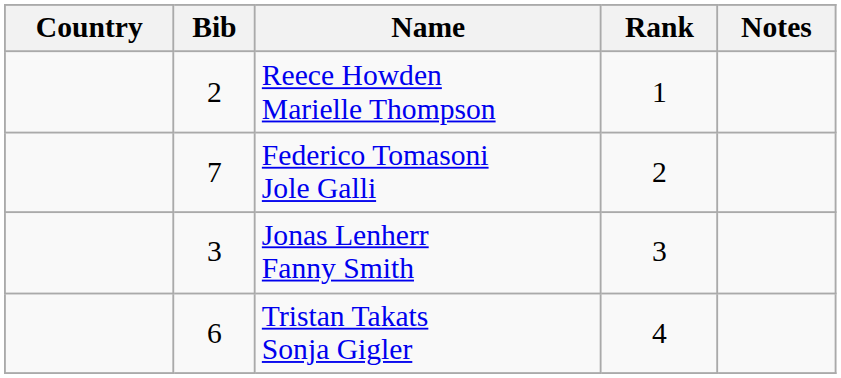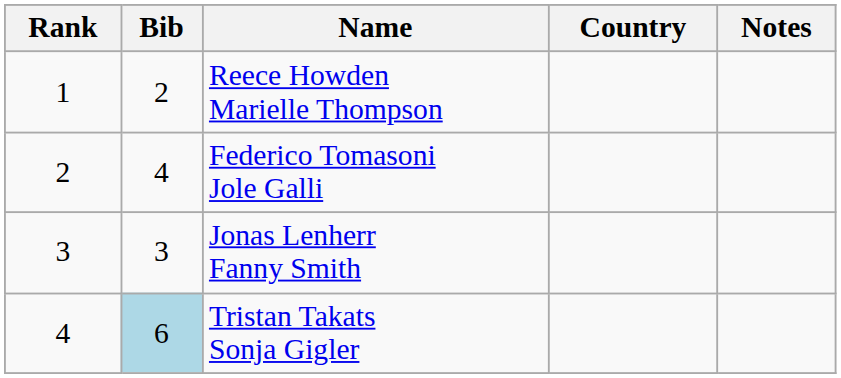columns swapped: Rank <-> Country
Federico Tomasoni Jole Galli | Bib: 7 -> 4
Tristan Takats Sonja Gigler | Bib: no background -> lightblue background
